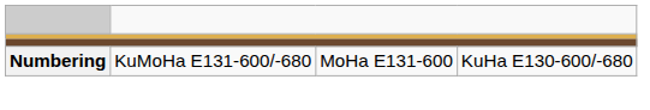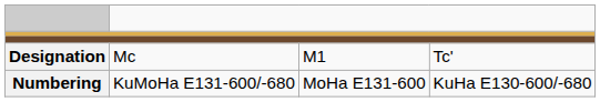+ row: Designation | Mc | M1 | Tc'
